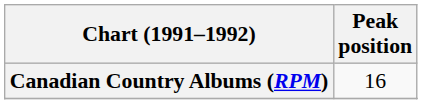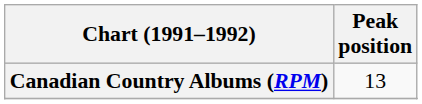Canadian Country Albums (RPM) | Peak position: 16 -> 13
